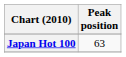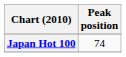Japan Hot 100 | Peak position: 63 -> 74
